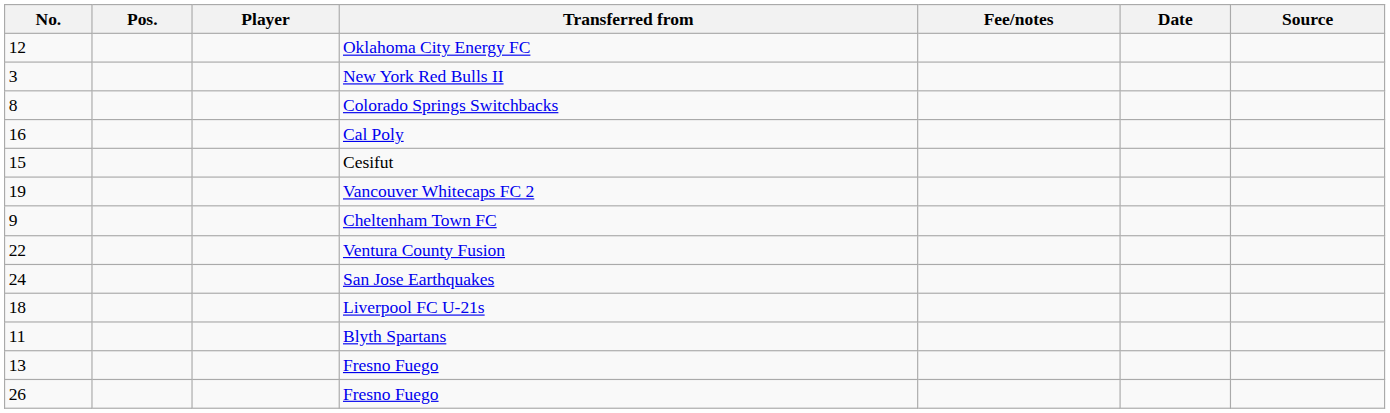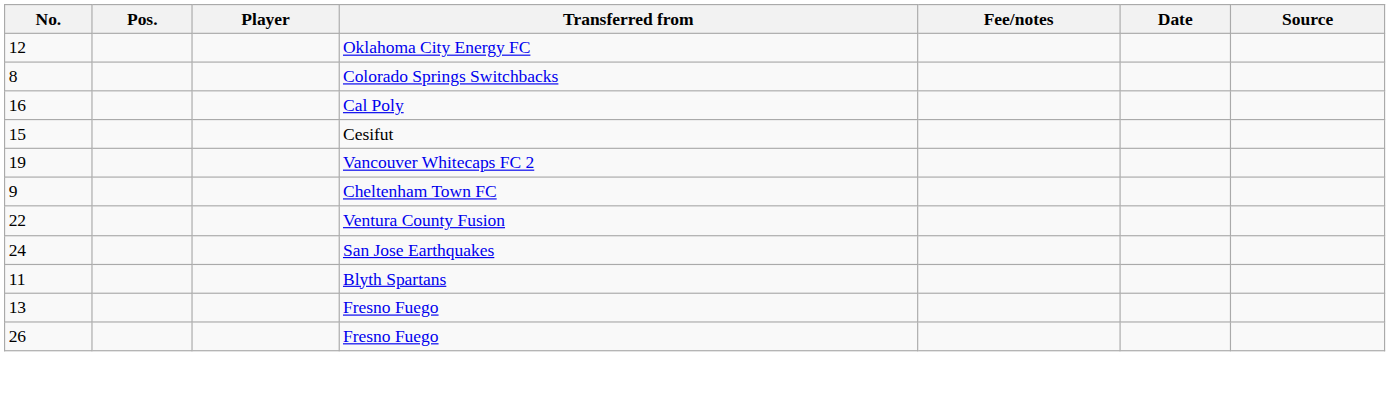- row: 3 | New York Red Bulls II
- row: 18 | Liverpool FC U-21s
